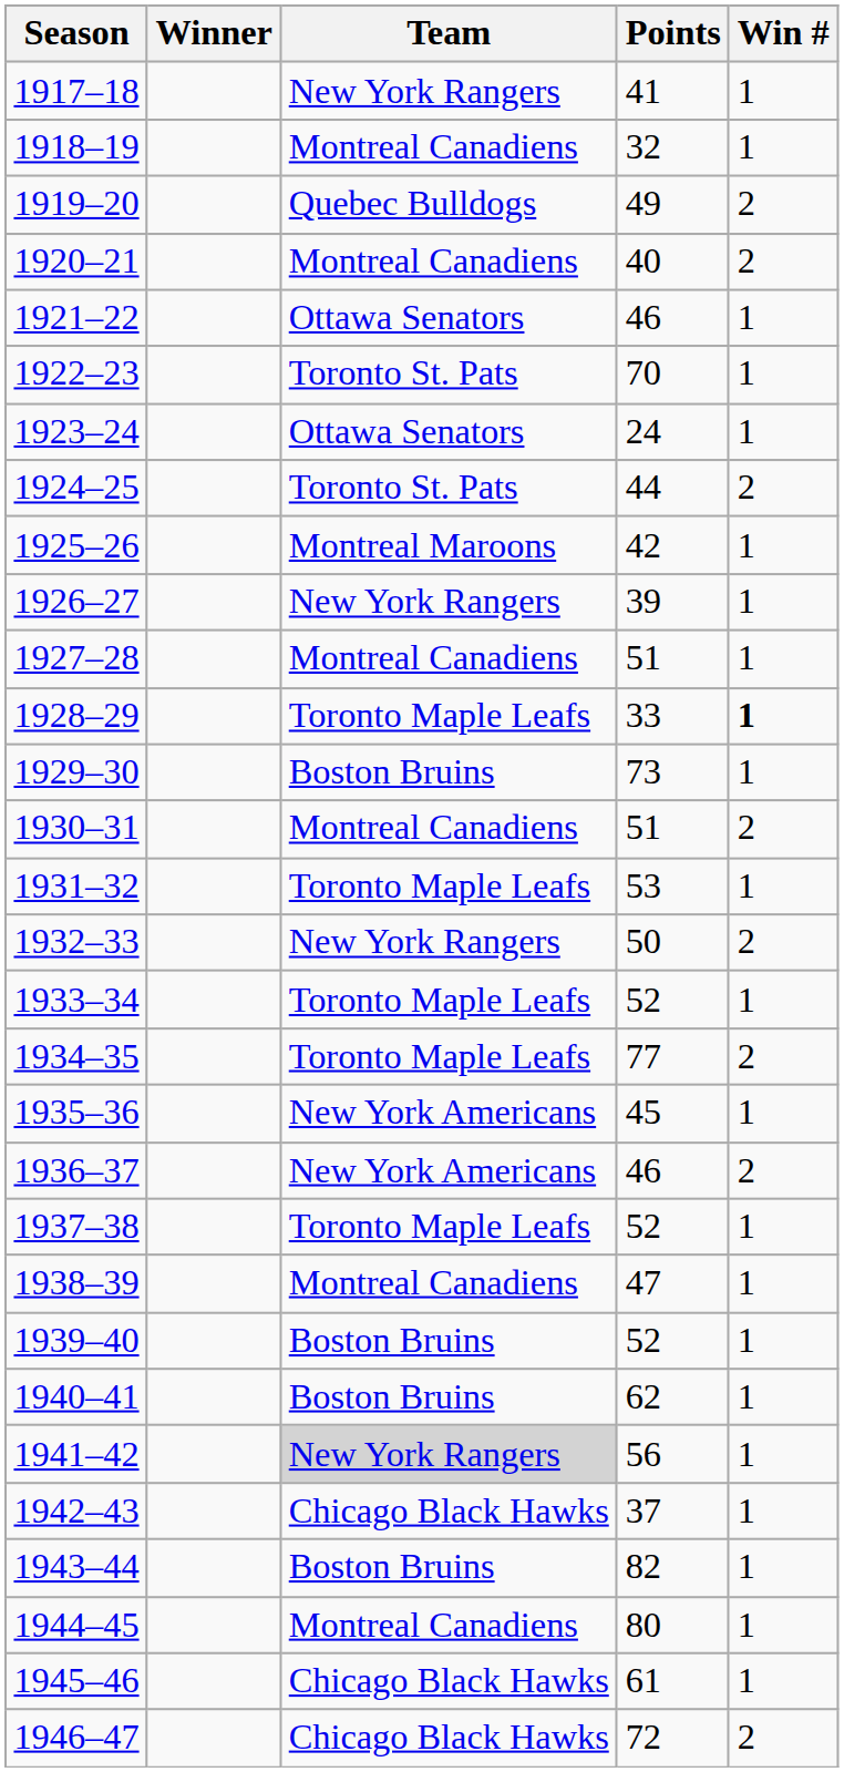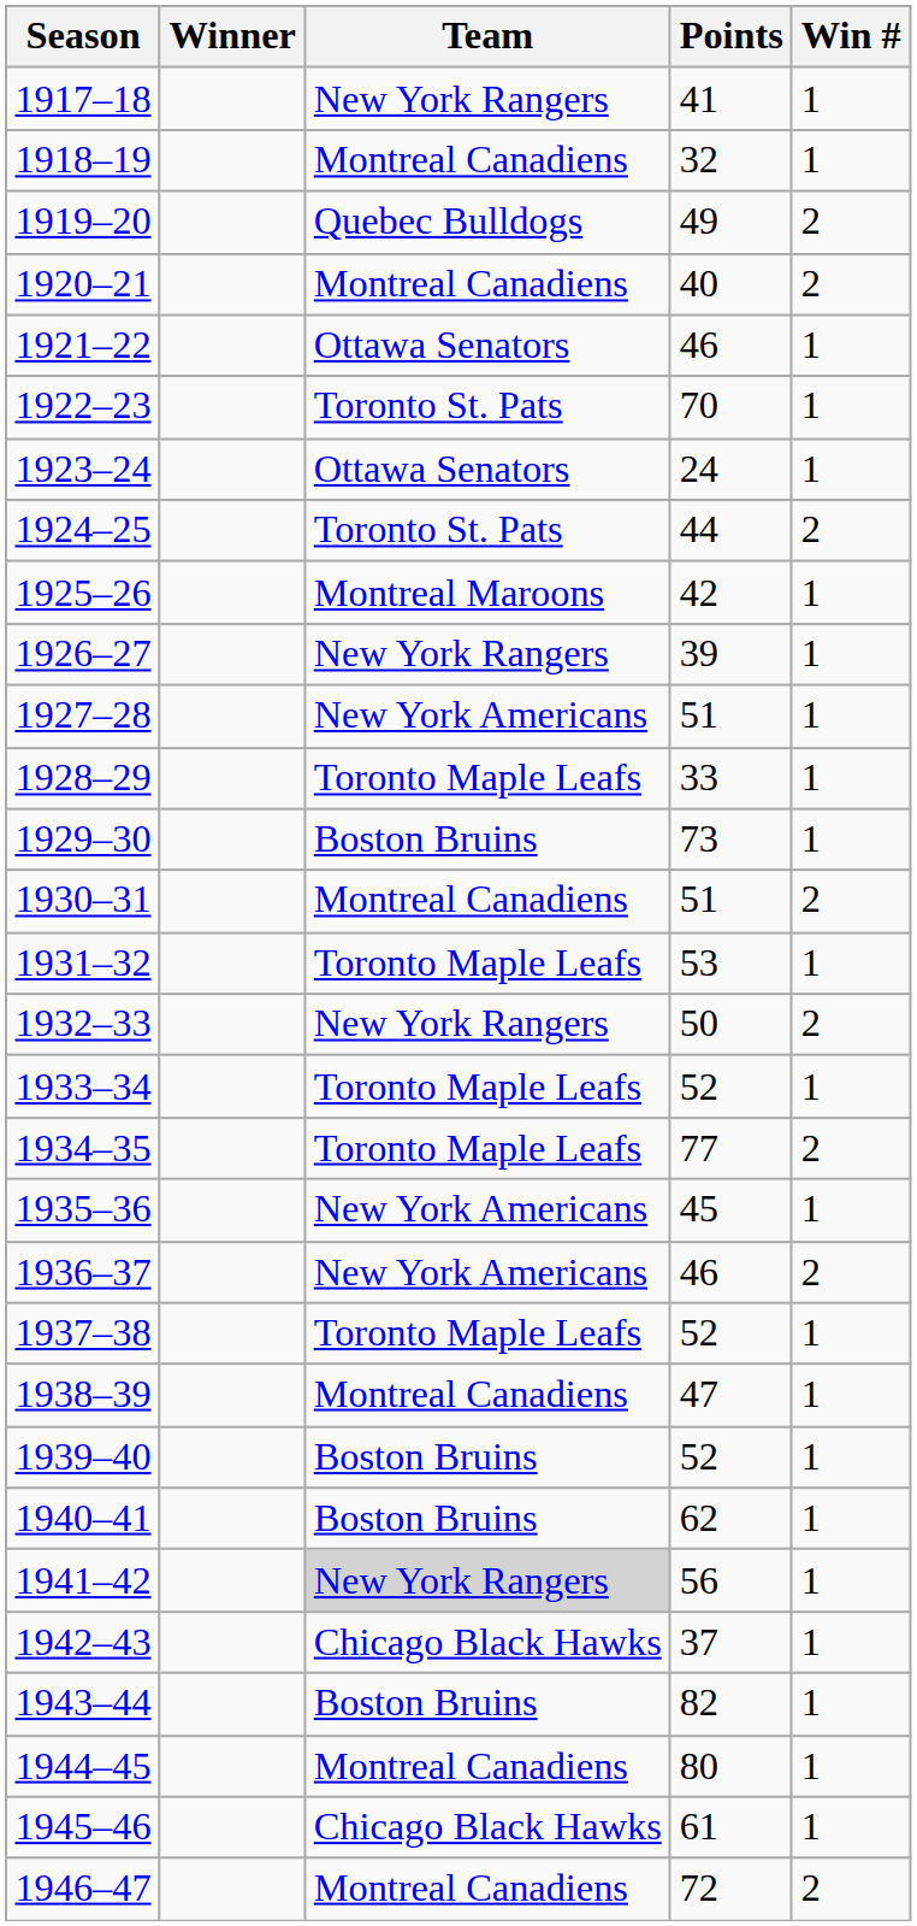1927–28 | Team: Montreal Canadiens -> New York Americans
1928–29 | Win #: bold -> normal
1946–47 | Team: Chicago Black Hawks -> Montreal Canadiens
